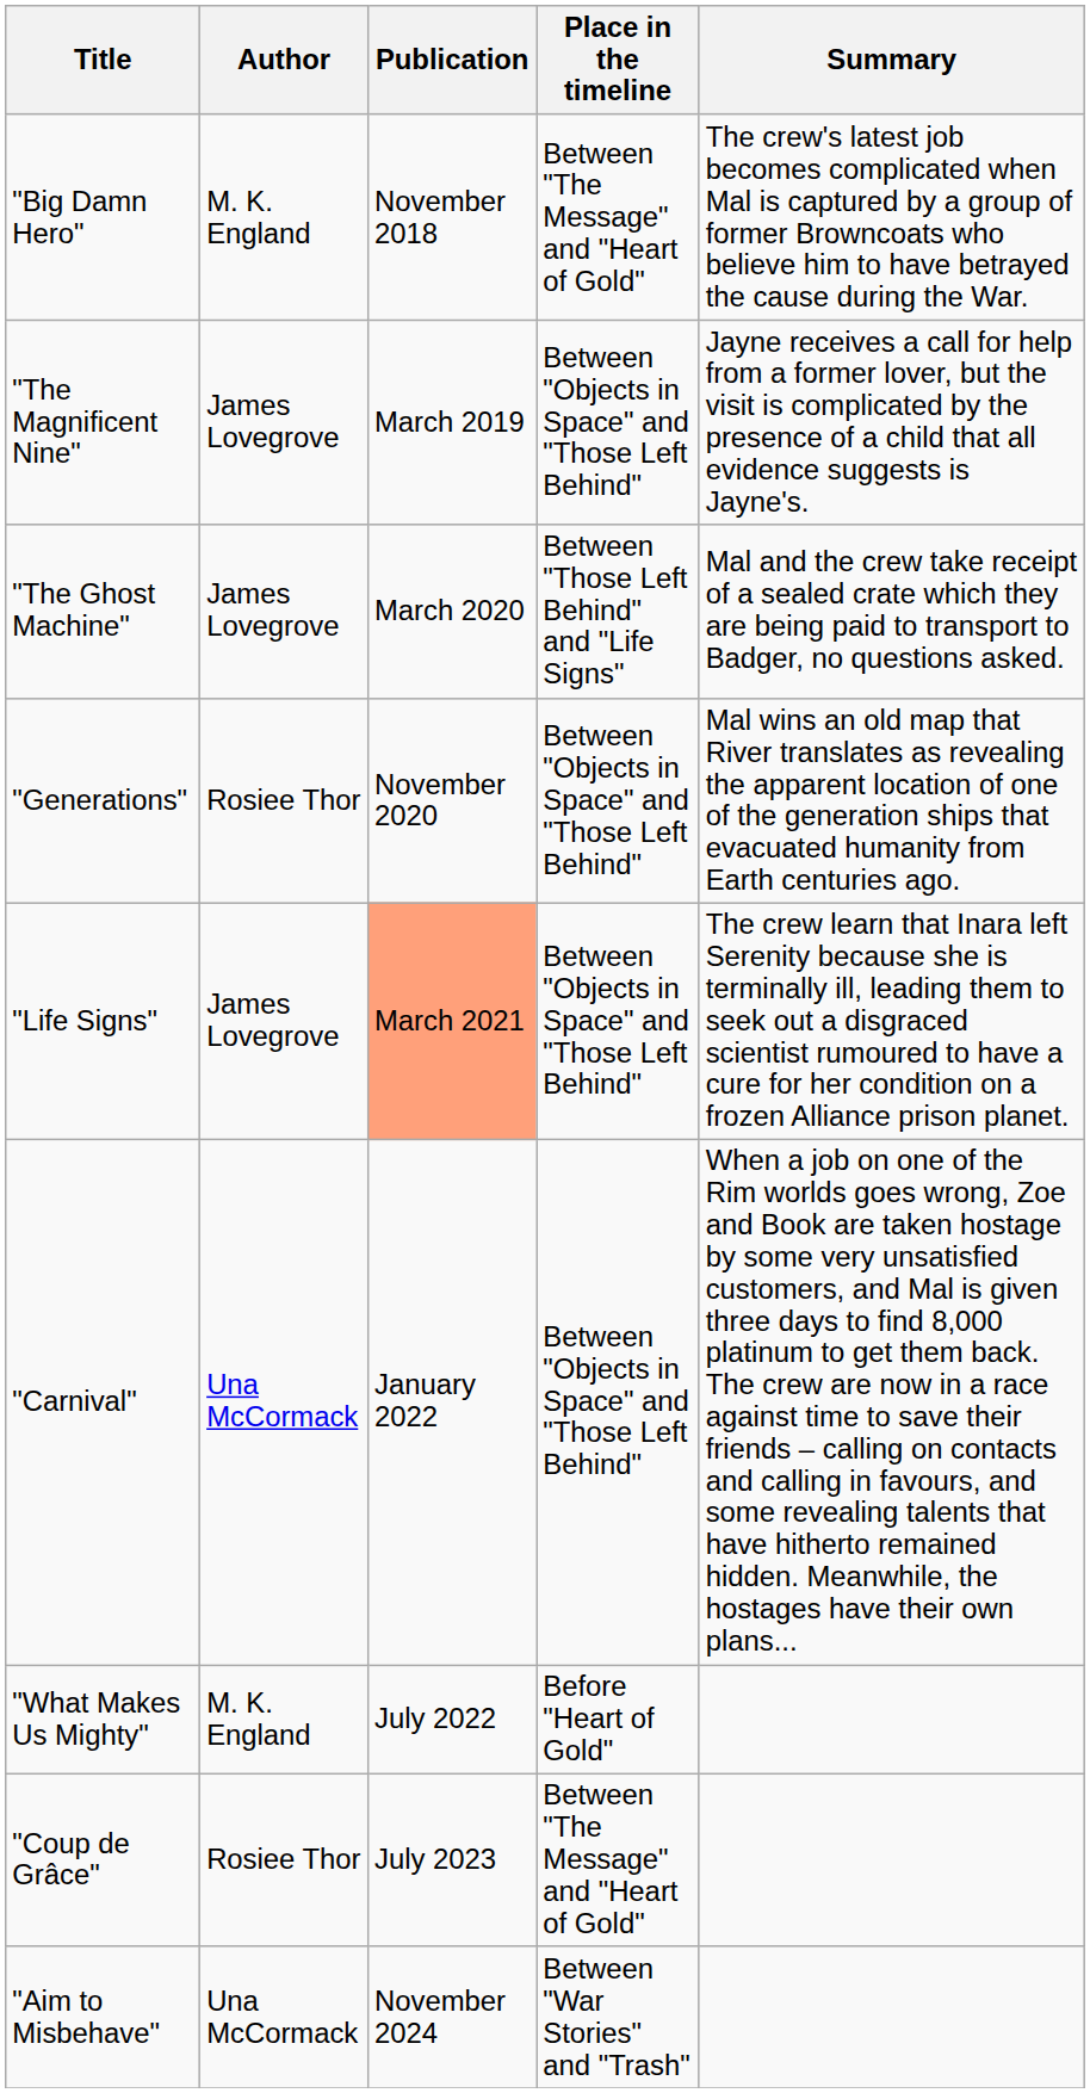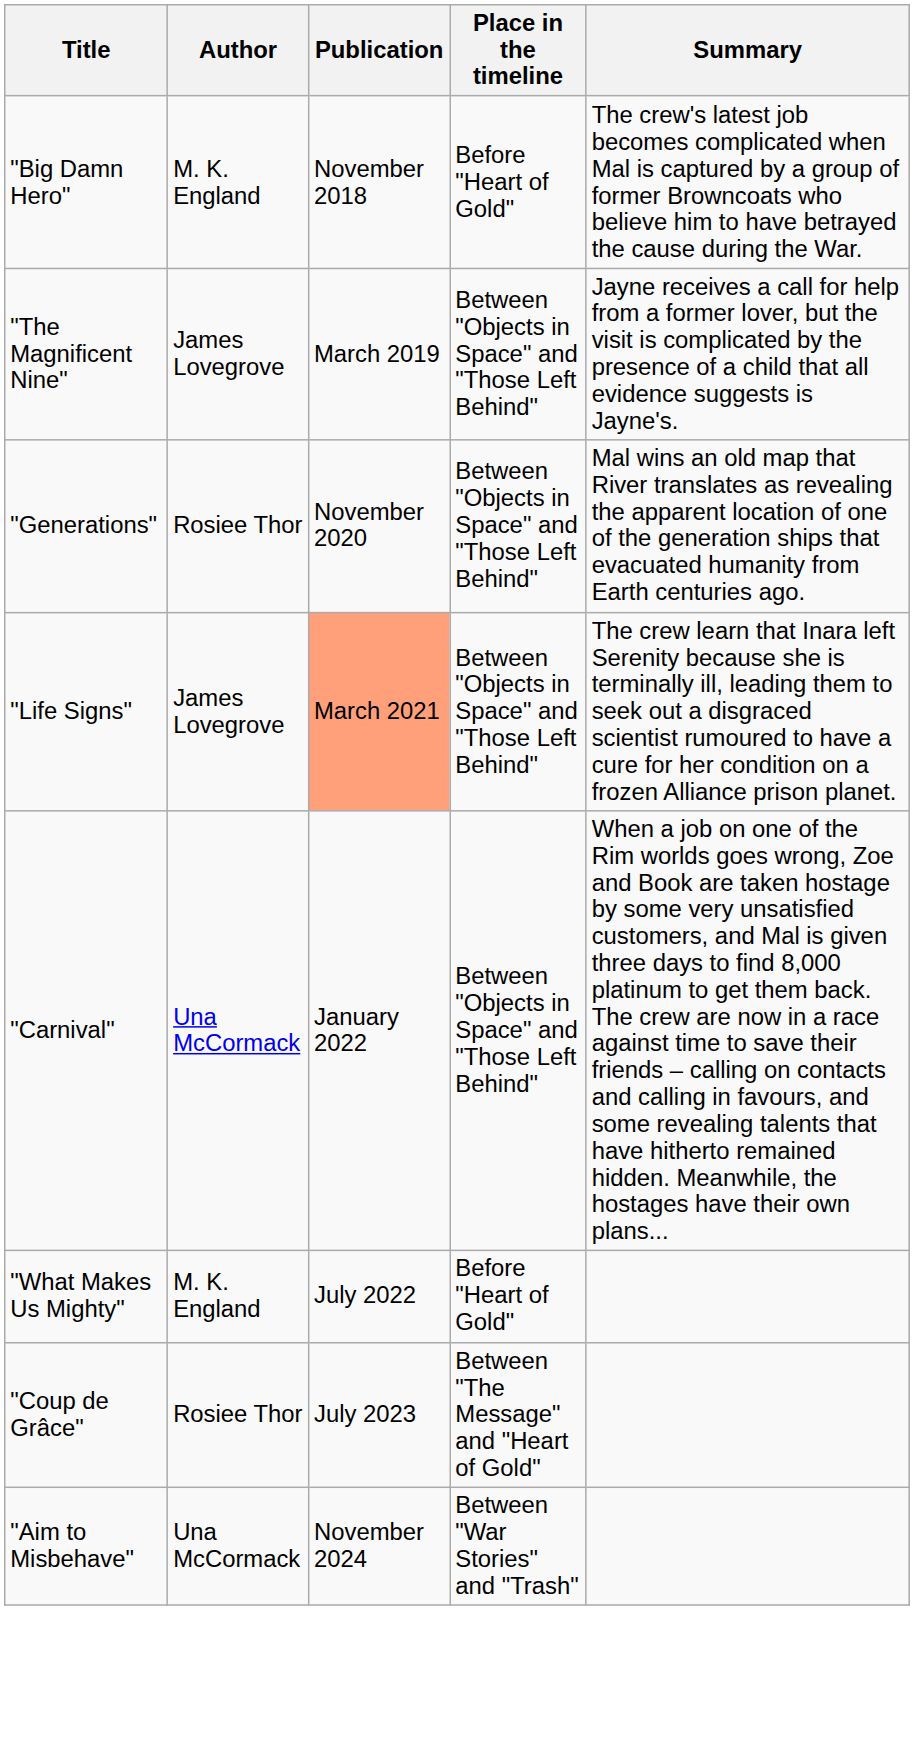"Big Damn Hero" | Place in the timeline: Between "The Message" and "Heart of Gold" -> Before "Heart of Gold"
- row: "The Ghost Machine" | James Lovegrove | March 2020 | Between "Those Left Behind" and "Life Signs" | Mal and the crew take receipt of a sealed crate which they are being paid to transport to Badger, no questions asked.
